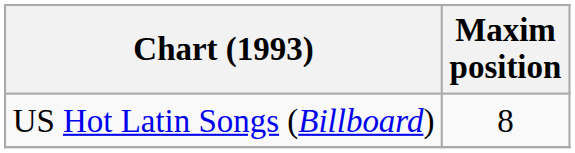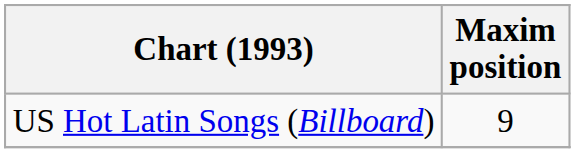US Hot Latin Songs (Billboard) | Maxim position: 8 -> 9
